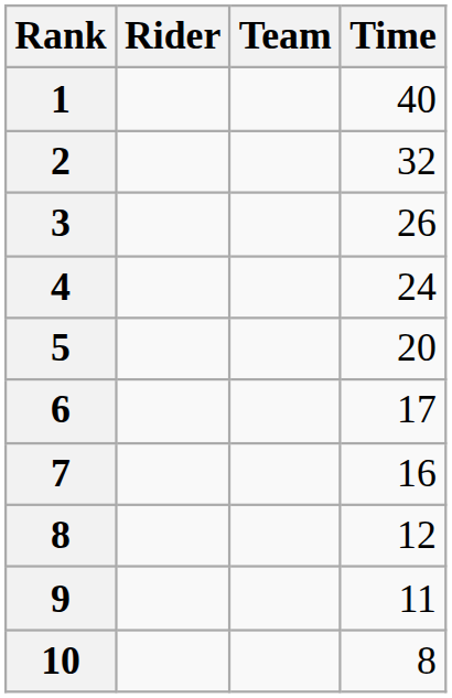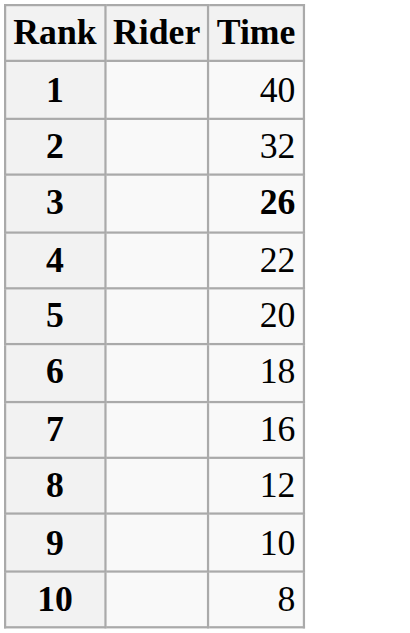- column: Team
3 | Time: normal -> bold
4 | Time: 24 -> 22
6 | Time: 17 -> 18
9 | Time: 11 -> 10
